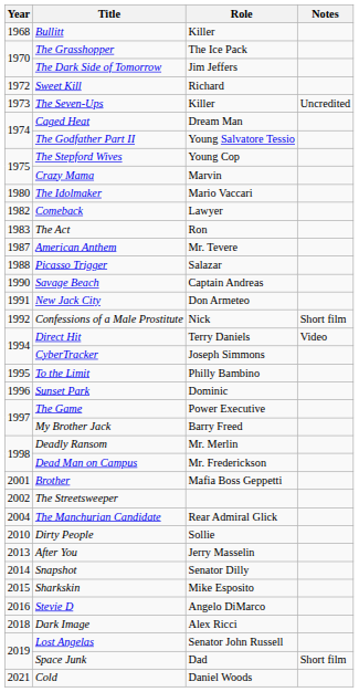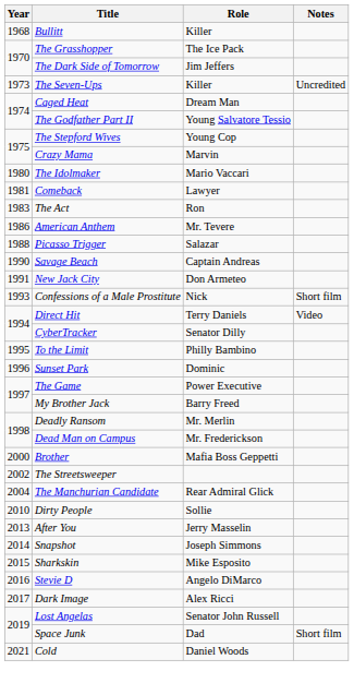- row: 1972 | Sweet Kill | Richard
Comeback | Year: 1982 -> 1981
American Anthem | Year: 1987 -> 1986
Confessions of a Male Prostitute | Year: 1992 -> 1993
CyberTracker | Role: Joseph Simmons -> Senator Dilly
Brother | Year: 2001 -> 2000
Snapshot | Role: Senator Dilly -> Joseph Simmons
Dark Image | Year: 2018 -> 2017
